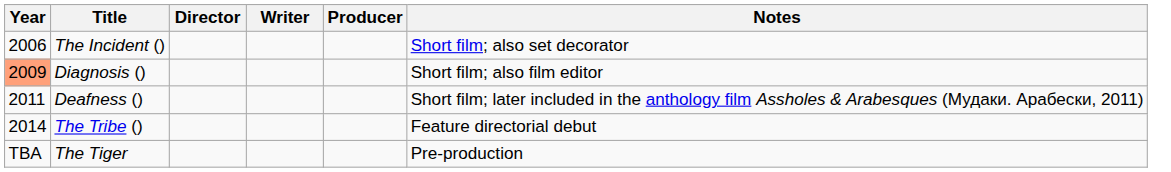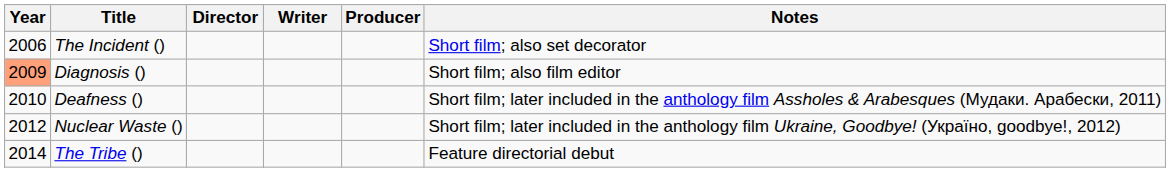Deafness () | Year: 2011 -> 2010
+ row: 2012 | Nuclear Waste () | Short film; later included in the anthology film Ukraine, Goodbye! (Україно, goodbye!, 2012)
- row: TBA | The Tiger | Pre-production
